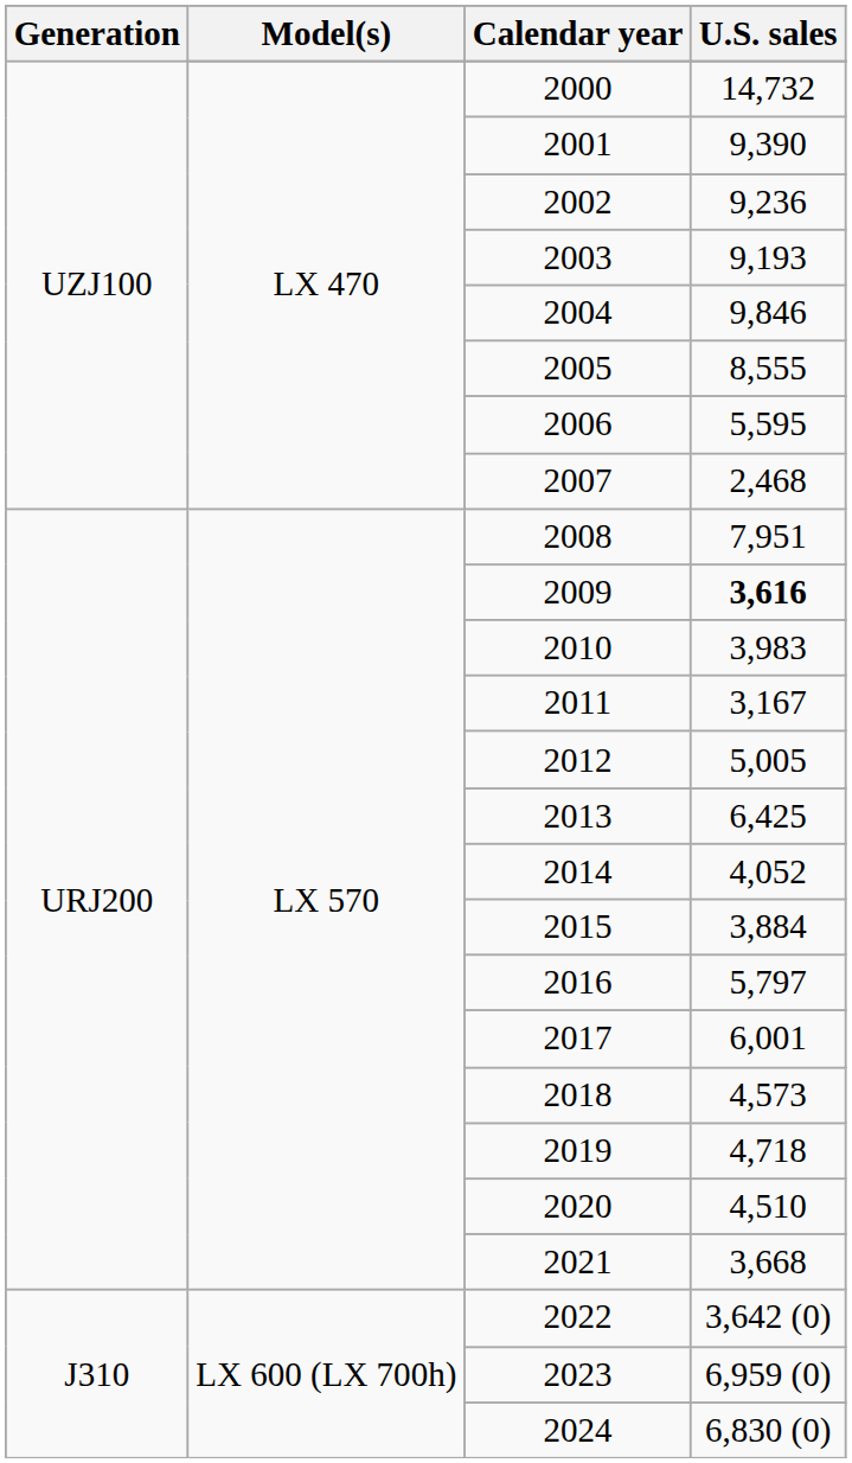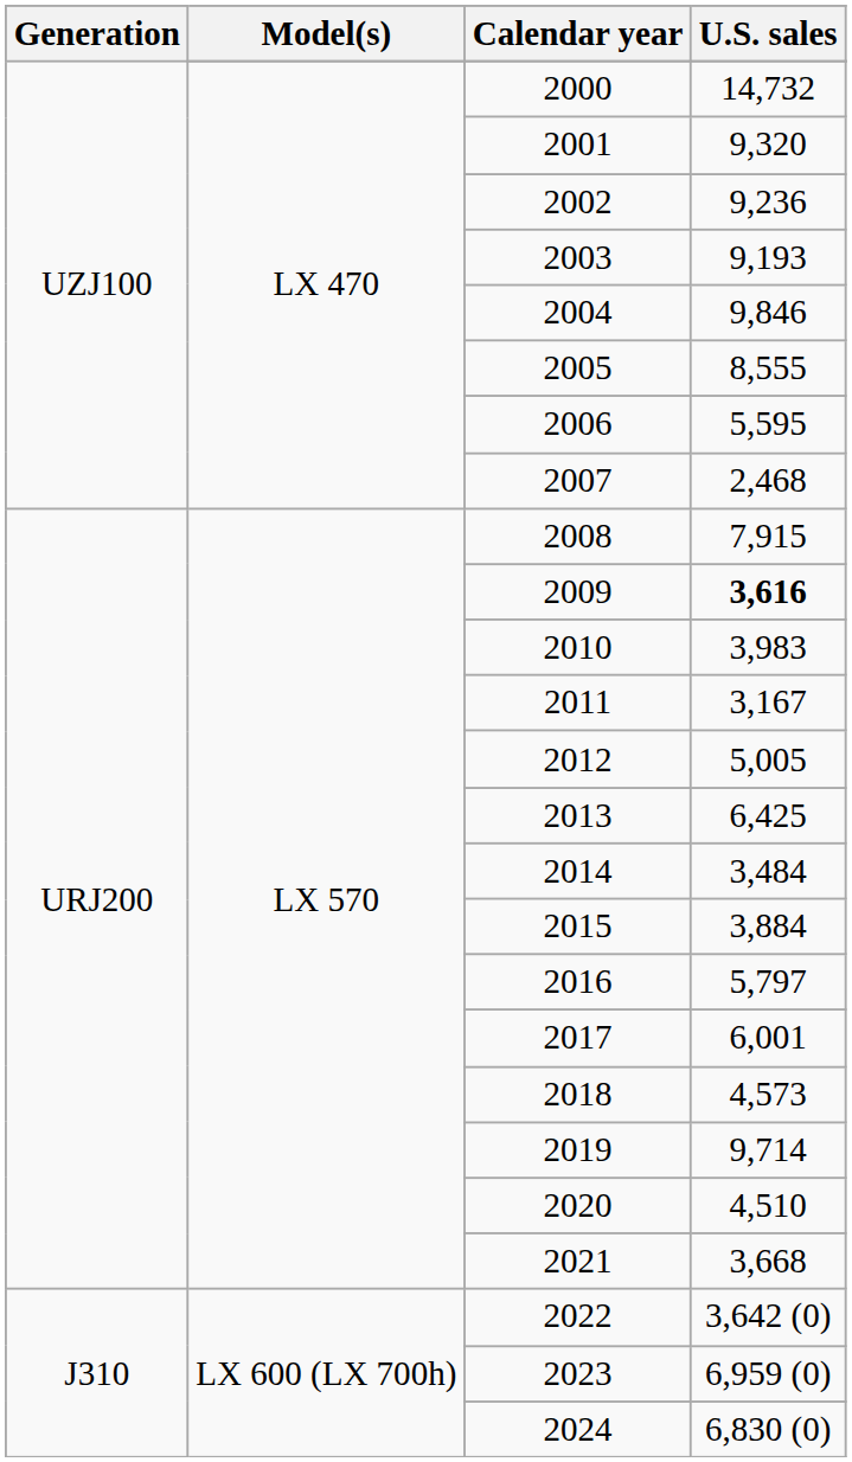2001 | U.S. sales: 9,390 -> 9,320
2008 | U.S. sales: 7,951 -> 7,915
2014 | U.S. sales: 4,052 -> 3,484
2019 | U.S. sales: 4,718 -> 9,714
